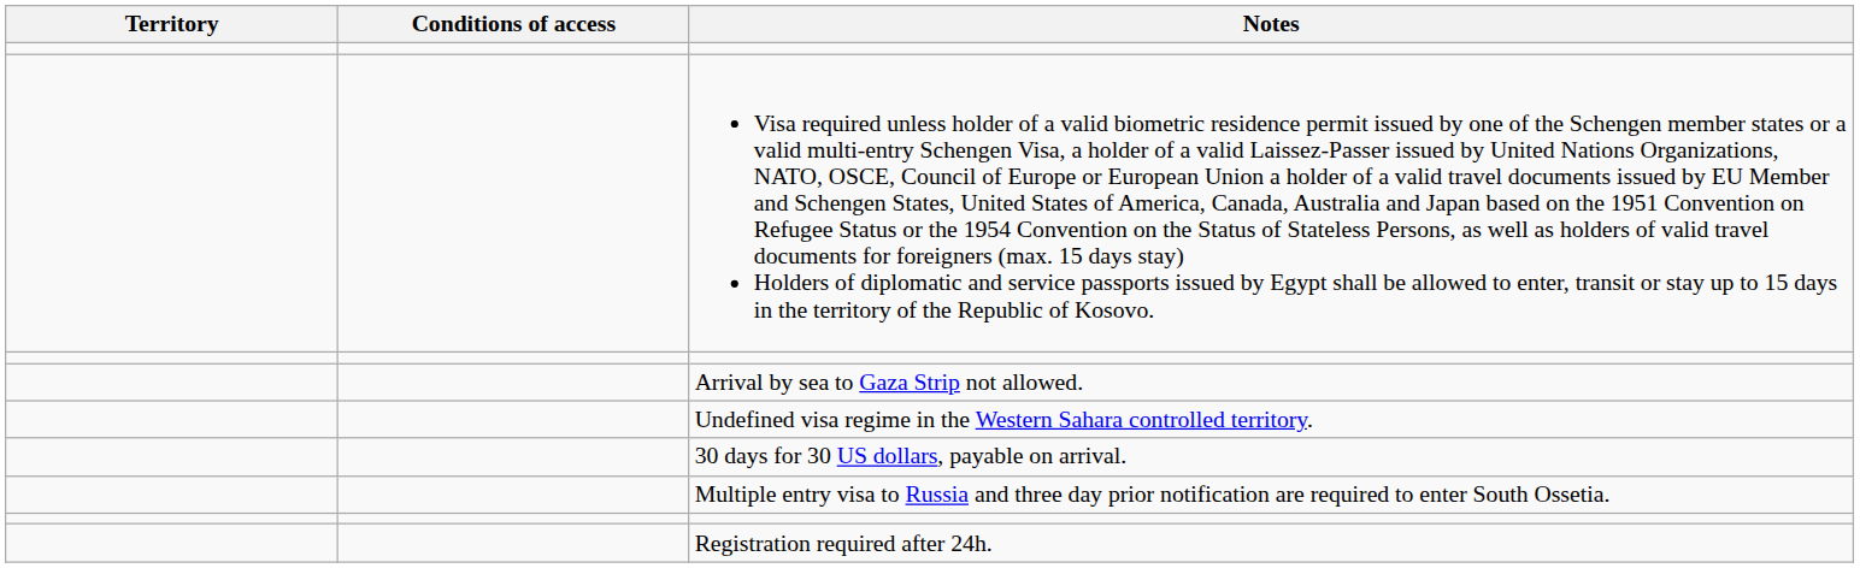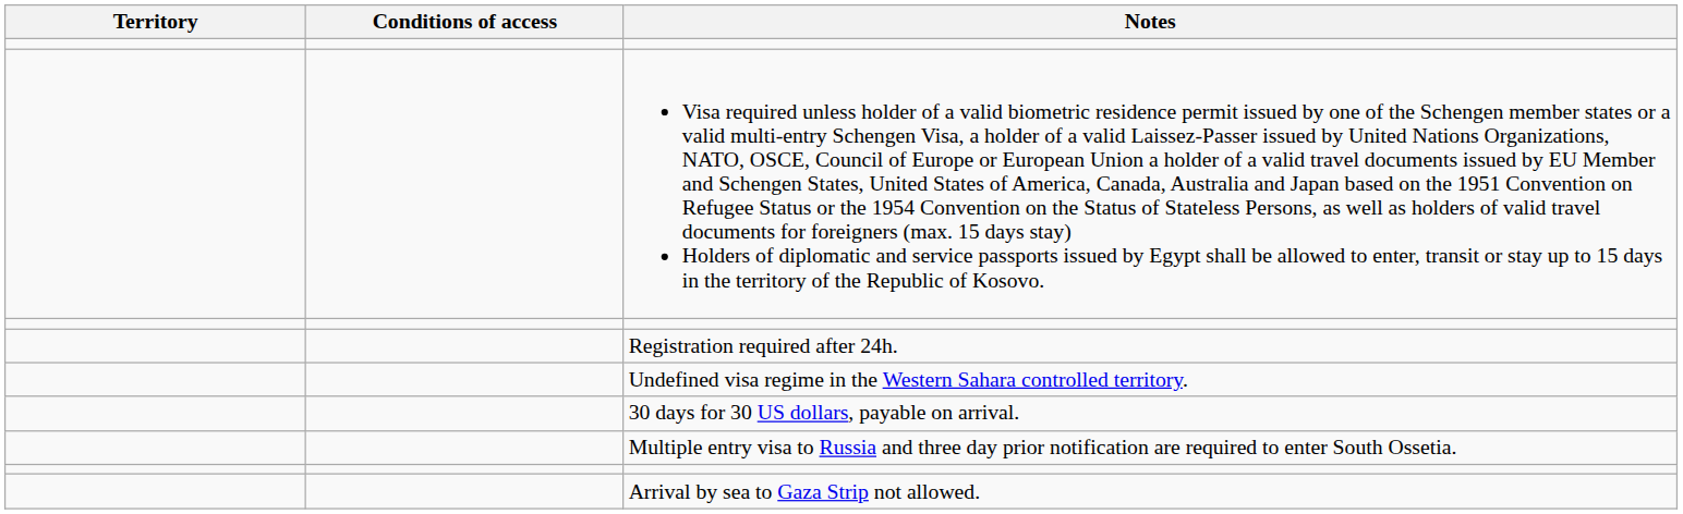rows swapped: Arrival by sea to Gaza Strip not allowed. <-> Registration required after 24h.
